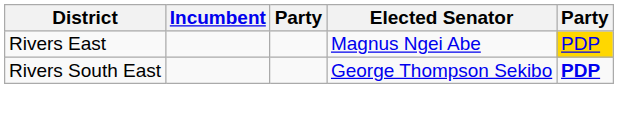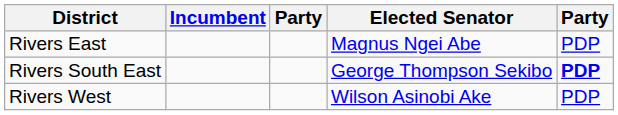Rivers East | column 5: gold background -> no background
+ row: Rivers West | Wilson Asinobi Ake | PDP
